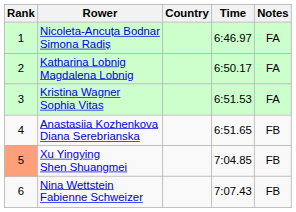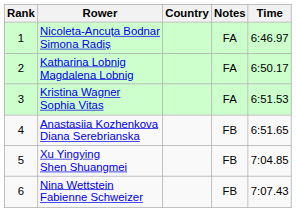columns swapped: Time <-> Notes
Xu Yingying Shen Shuangmei | Rank: lightsalmon background -> no background
